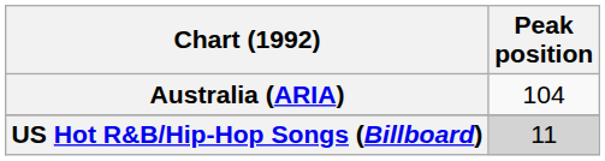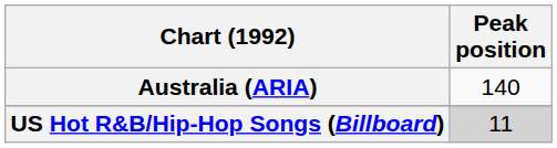Australia (ARIA) | Peak position: 104 -> 140
